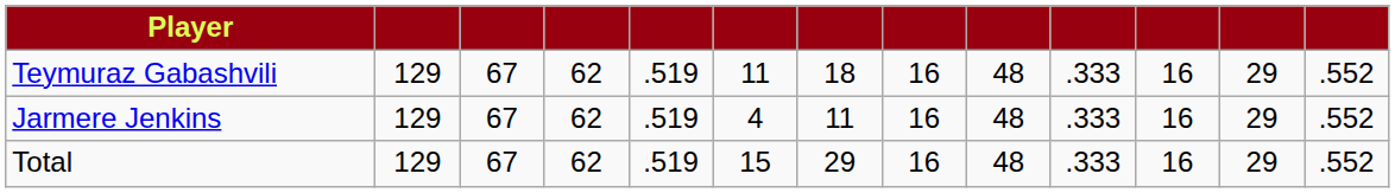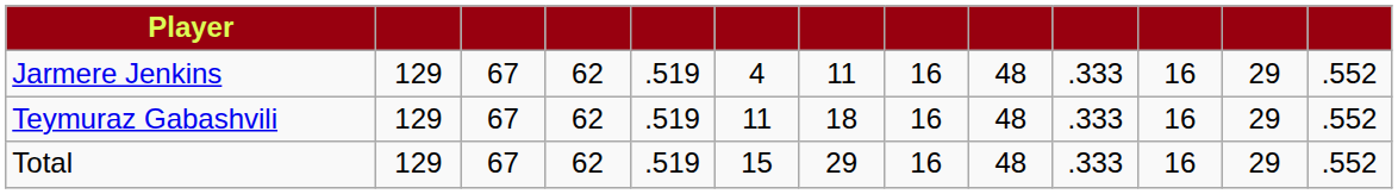rows swapped: Teymuraz Gabashvili <-> Jarmere Jenkins
